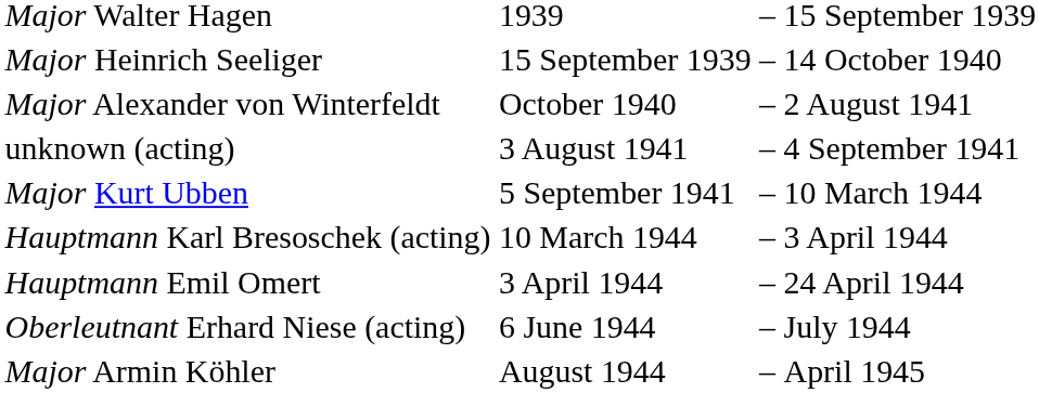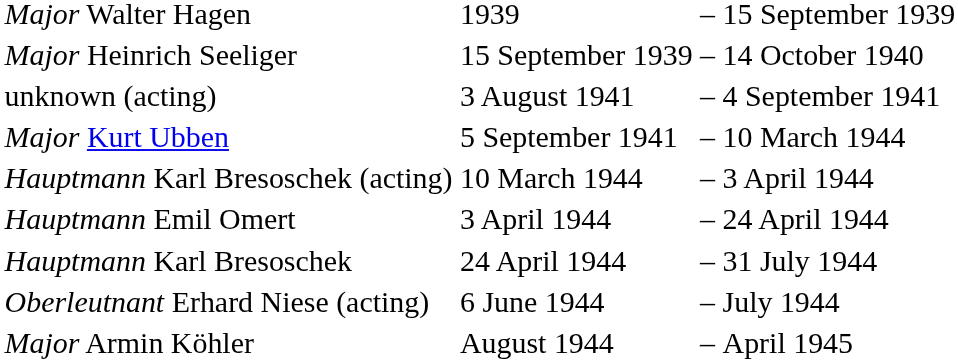- row: Major Alexander von Winterfeldt | October 1940 | – | 2 August 1941
+ row: Hauptmann Karl Bresoschek | 24 April 1944 | – | 31 July 1944
